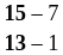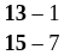rows swapped: 15 – 7 <-> 13 – 1
